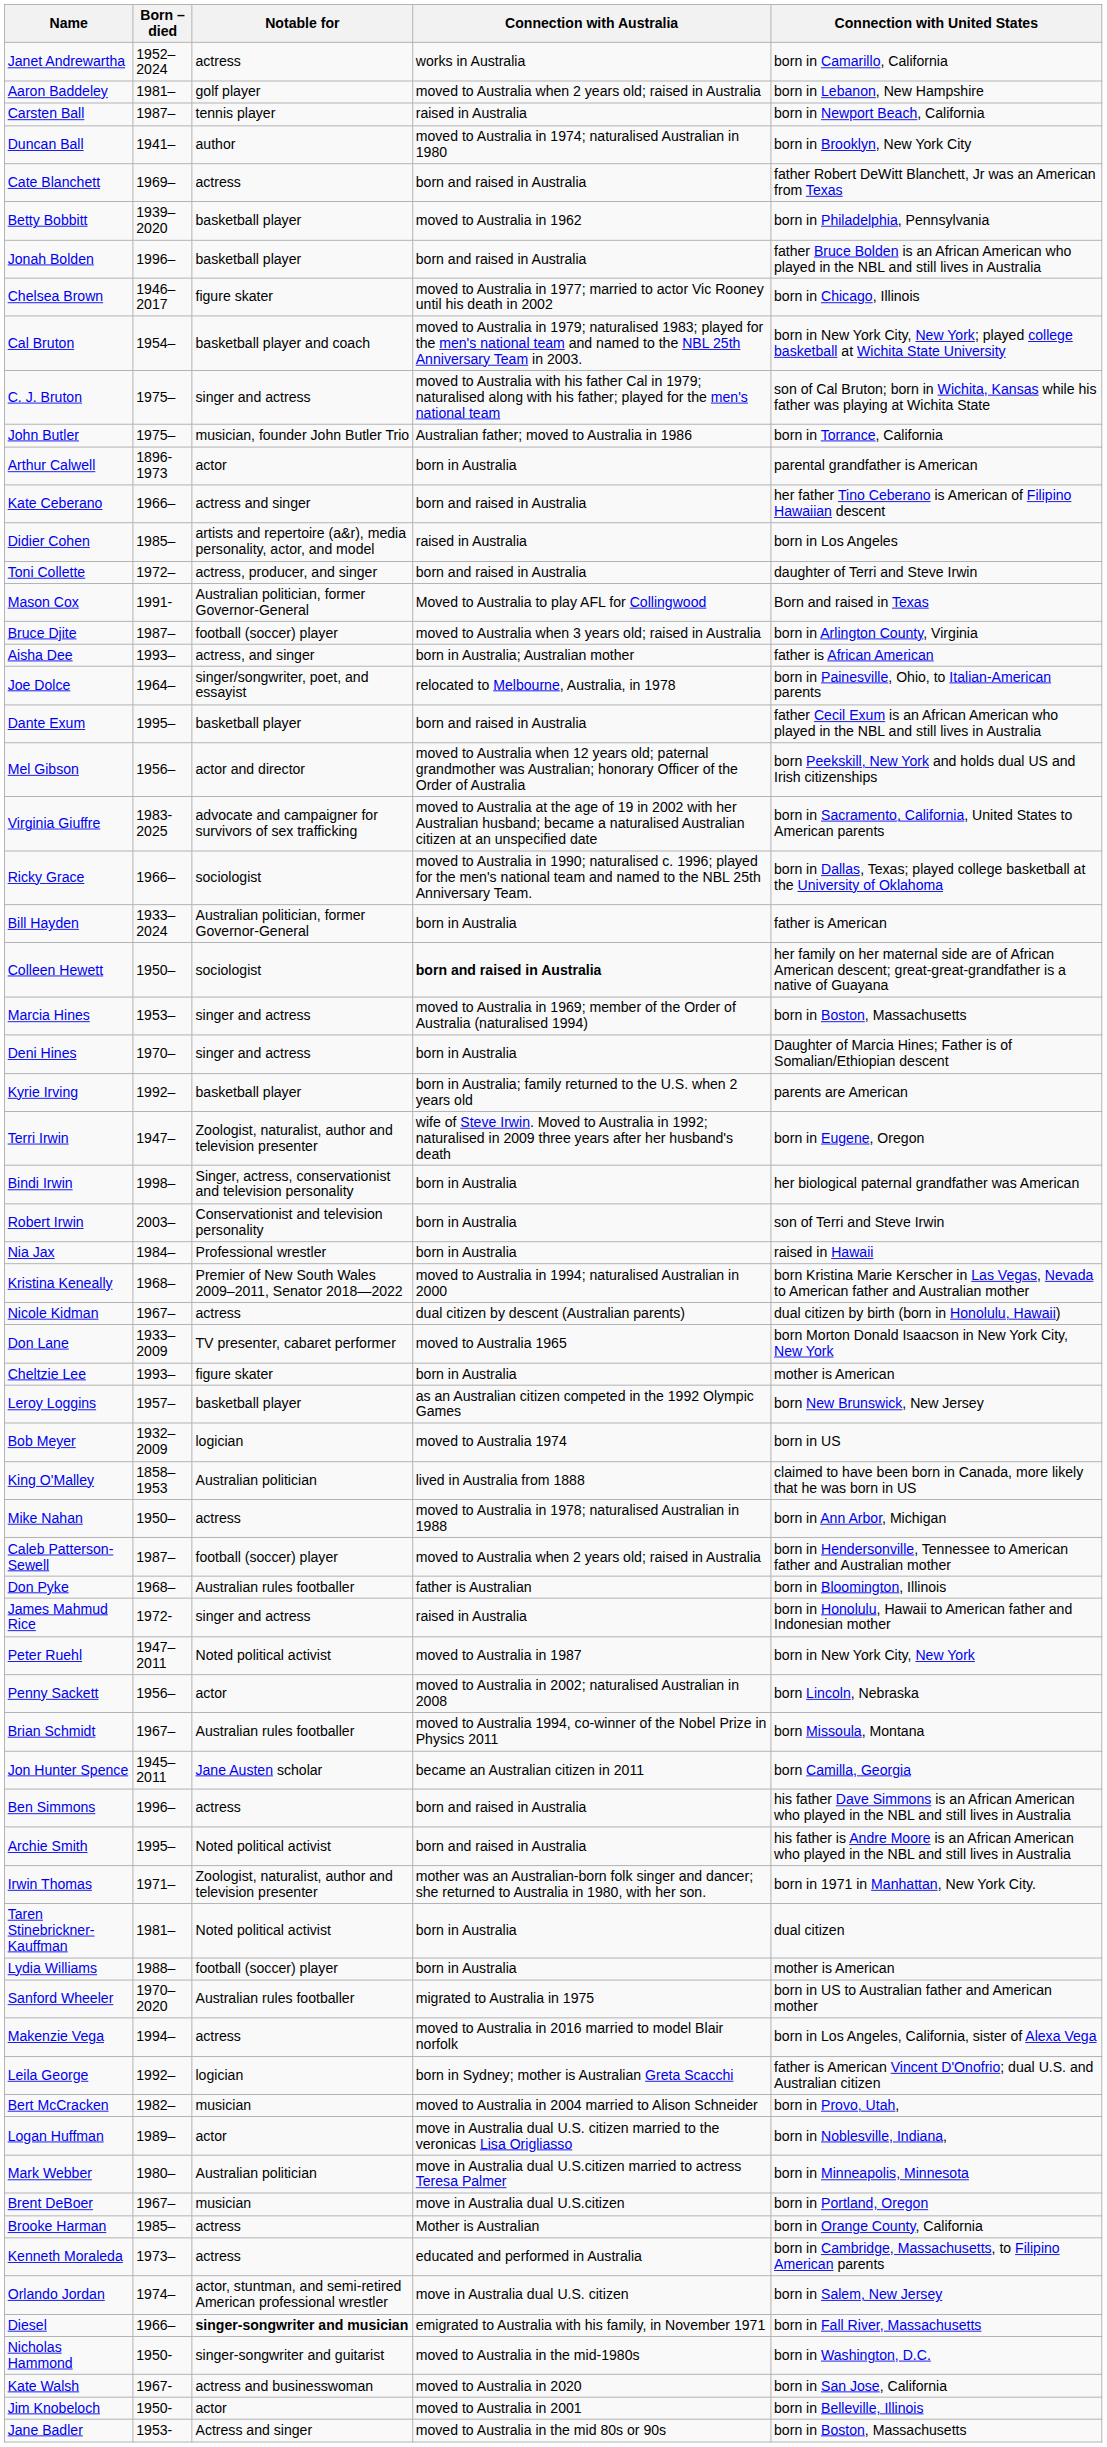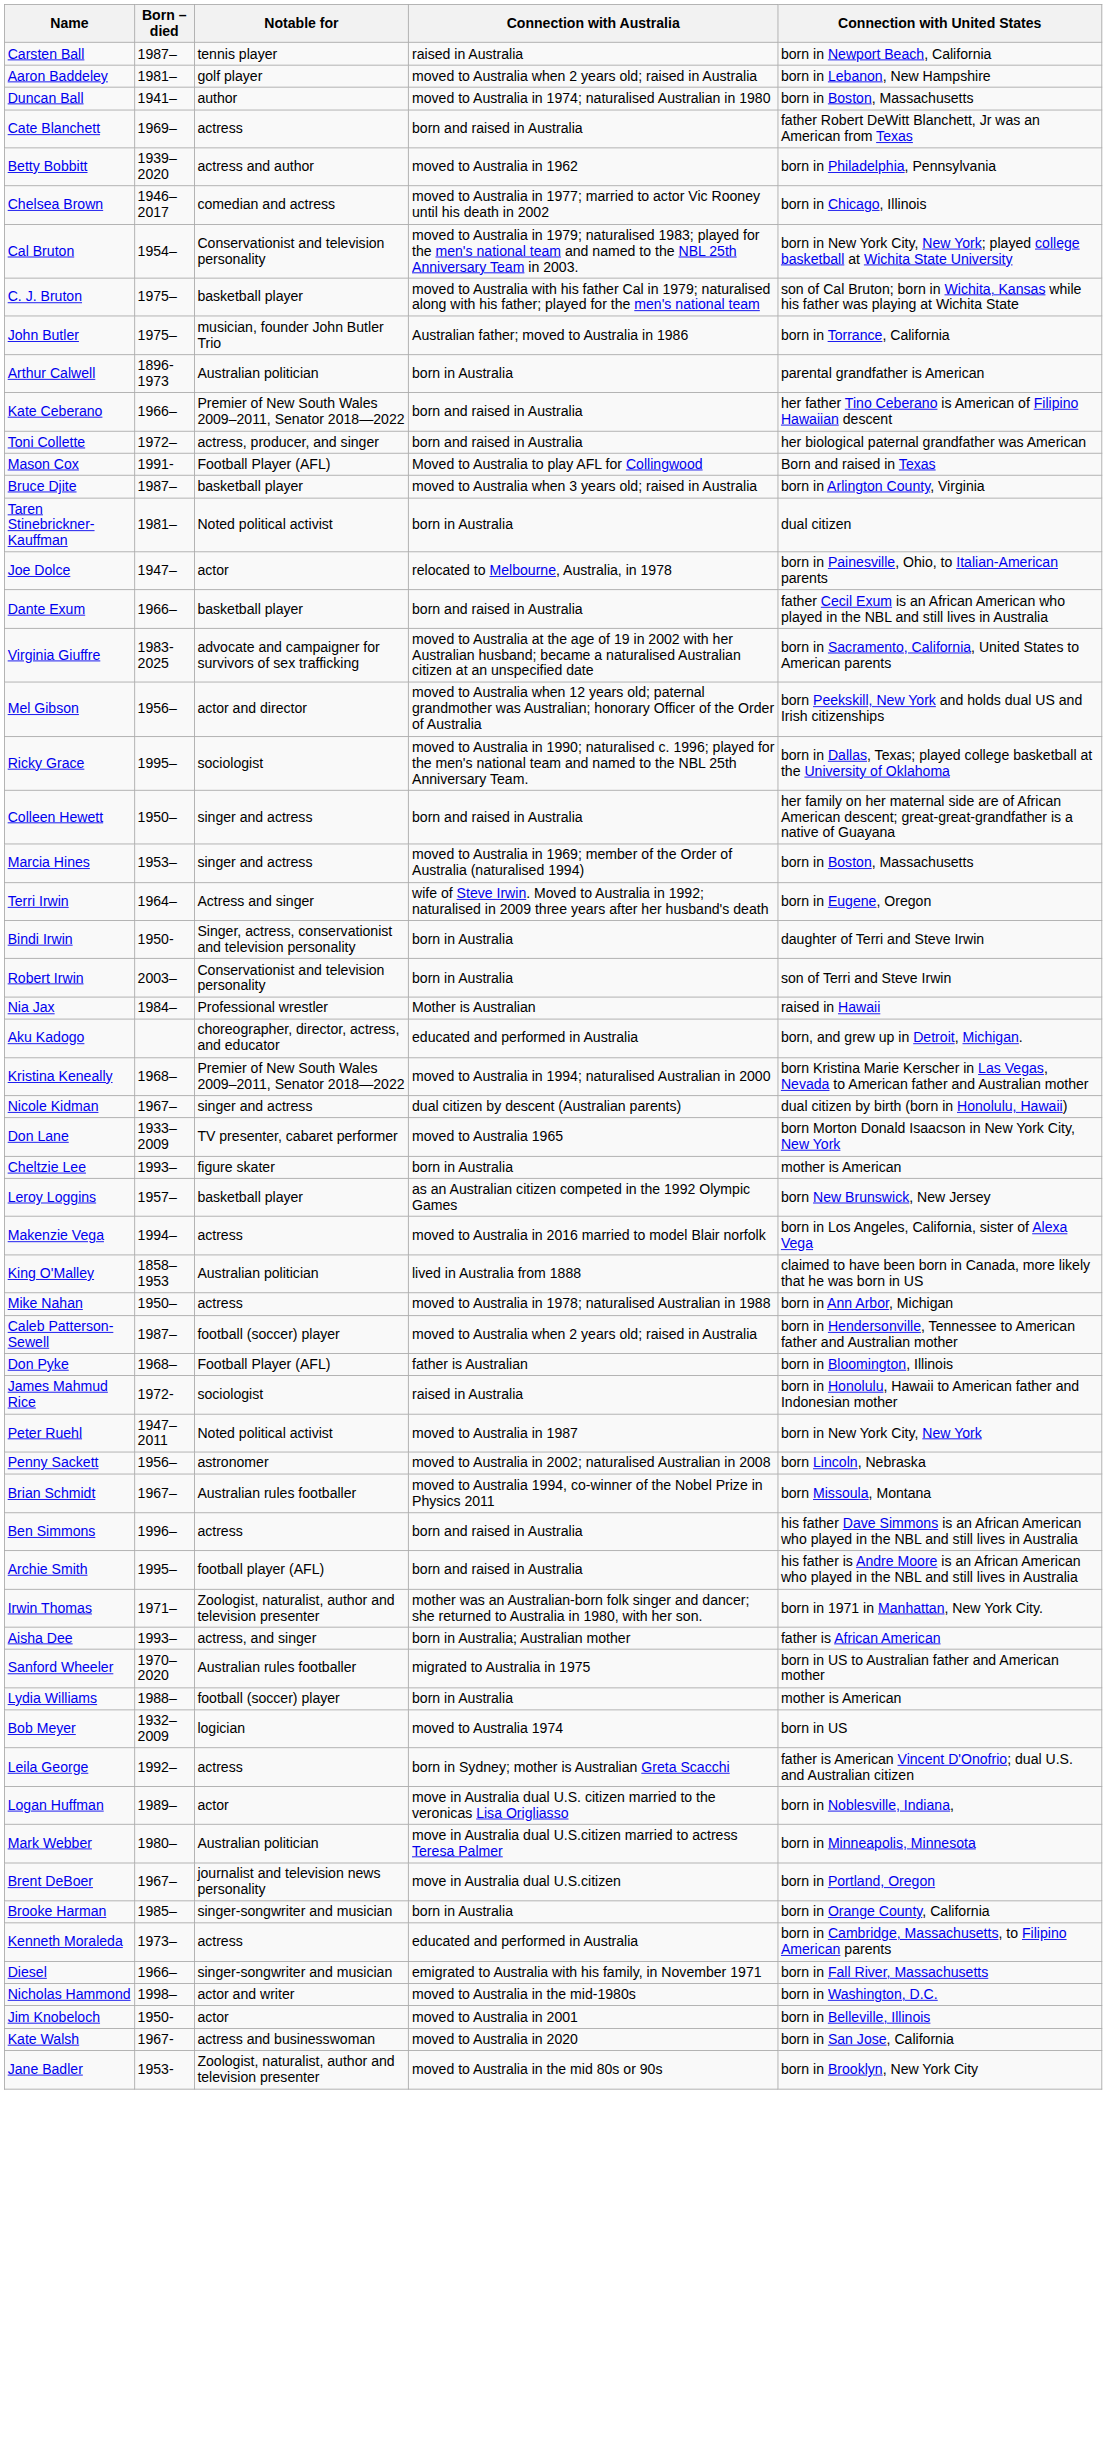- row: Janet Andrewartha | 1952–2024 | actress | works in Australia | born in Camarillo, California
rows swapped: Aaron Baddeley <-> Carsten Ball
Duncan Ball | Connection with United States: born in Brooklyn, New York City -> born in Boston, Massachusetts
Betty Bobbitt | Notable for: basketball player -> actress and author
- row: Jonah Bolden | 1996– | basketball player | born and raised in Australia | father Bruce Bolden is an African American who played in the NBL and still lives in Australia
Chelsea Brown | Notable for: figure skater -> comedian and actress
Cal Bruton | Notable for: basketball player and coach -> Conservationist and television personality
C. J. Bruton | Notable for: singer and actress -> basketball player
Arthur Calwell | Notable for: actor -> Australian politician
Kate Ceberano | Notable for: actress and singer -> Premier of New South Wales 2009–2011, Senator 2018—2022
- row: Didier Cohen | 1985– | artists and repertoire (a&r), media personality, actor, and model | raised in Australia | born in Los Angeles
Toni Collette | Connection with United States: daughter of Terri and Steve Irwin -> her biological paternal grandfather was American
Mason Cox | Notable for: Australian politician, former Governor-General -> Football Player (AFL)
Bruce Djite | Notable for: football (soccer) player -> basketball player
rows swapped: Aisha Dee <-> Taren Stinebrickner-Kauffman
Joe Dolce | Born – died: 1964– -> 1947–
Joe Dolce | Notable for: singer/songwriter, poet, and essayist -> actor
Dante Exum | Born – died: 1995– -> 1966–
rows swapped: Mel Gibson <-> Virginia Giuffre
Ricky Grace | Born – died: 1966– -> 1995–
- row: Bill Hayden | 1933–2024 | Australian politician, former Governor-General | born in Australia | father is American
Colleen Hewett | Notable for: sociologist -> singer and actress
Colleen Hewett | Connection with Australia: bold -> normal
- row: Deni Hines | 1970– | singer and actress | born in Australia | Daughter of Marcia Hines; Father is of Somalian/Ethiopian descent
- row: Kyrie Irving | 1992– | basketball player | born in Australia; family returned to the U.S. when 2 years old | parents are American
Terri Irwin | Born – died: 1947– -> 1964–
Terri Irwin | Notable for: Zoologist, naturalist, author and television presenter -> Actress and singer
Bindi Irwin | Born – died: 1998– -> 1950-
Bindi Irwin | Connection with United States: her biological paternal grandfather was American -> daughter of Terri and Steve Irwin
Nia Jax | Connection with Australia: born in Australia -> Mother is Australian
+ row: Aku Kadogo | choreographer, director, actress, and educator | educated and performed in Australia | born, and grew up in Detroit, Michigan.
Nicole Kidman | Notable for: actress -> singer and actress
rows swapped: Bob Meyer <-> Makenzie Vega
Don Pyke | Notable for: Australian rules footballer -> Football Player (AFL)
James Mahmud Rice | Notable for: singer and actress -> sociologist
Penny Sackett | Notable for: actor -> astronomer
- row: Jon Hunter Spence | 1945–2011 | Jane Austen scholar | became an Australian citizen in 2011 | born Camilla, Georgia
Archie Smith | Notable for: Noted political activist -> football player (AFL)
rows swapped: Sanford Wheeler <-> Lydia Williams
Leila George | Notable for: logician -> actress
- row: Bert McCracken | 1982– | musician | moved to Australia in 2004 married to Alison Schneider | born in Provo, Utah,
Brent DeBoer | Notable for: musician -> journalist and television news personality
Brooke Harman | Notable for: actress -> singer-songwriter and musician
Brooke Harman | Connection with Australia: Mother is Australian -> born in Australia
- row: Orlando Jordan | 1974– | actor, stuntman, and semi-retired American professional wrestler | move in Australia dual U.S. citizen | born in Salem, New Jersey
Diesel | Notable for: bold -> normal
Nicholas Hammond | Born – died: 1950- -> 1998–
Nicholas Hammond | Notable for: singer-songwriter and guitarist -> actor and writer
rows swapped: Kate Walsh <-> Jim Knobeloch
Jane Badler | Notable for: Actress and singer -> Zoologist, naturalist, author and television presenter
Jane Badler | Connection with United States: born in Boston, Massachusetts -> born in Brooklyn, New York City
